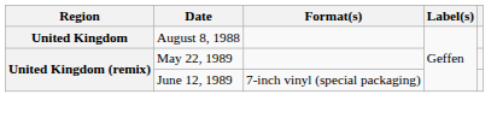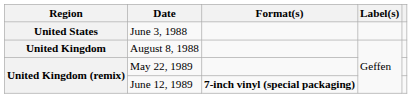+ row: United States | June 3, 1988
June 12, 1989 | Format(s): normal -> bold
